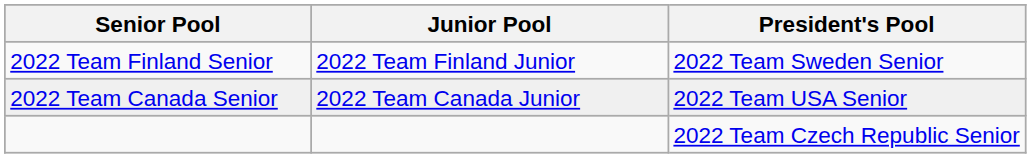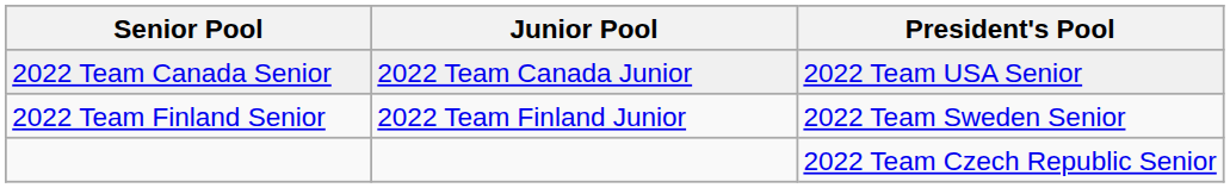rows swapped: 2022 Team Finland Senior <-> 2022 Team Canada Senior
